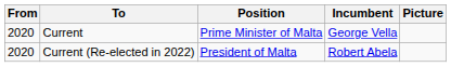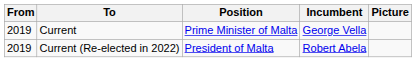Current | From: 2020 -> 2019
Current (Re-elected in 2022) | From: 2020 -> 2019
